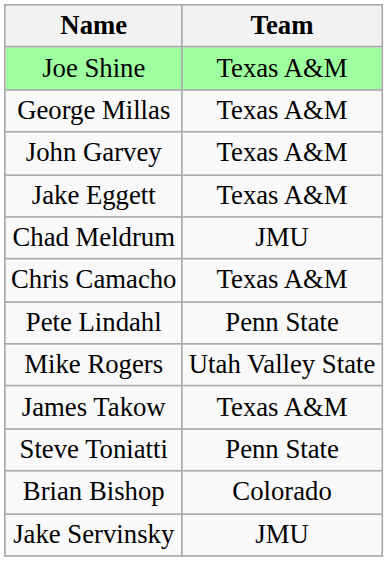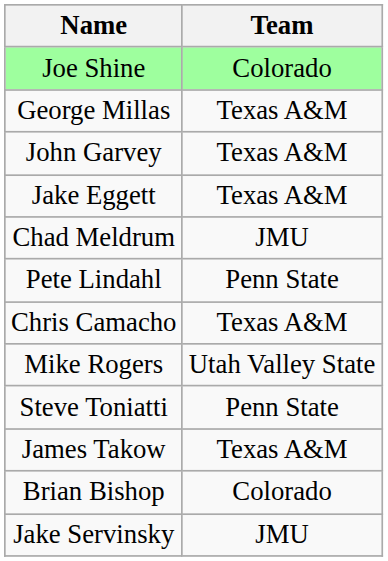Joe Shine | Team: Texas A&M -> Colorado
rows swapped: Chris Camacho <-> Pete Lindahl
rows swapped: James Takow <-> Steve Toniatti
